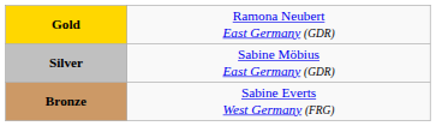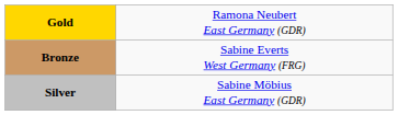rows swapped: Silver <-> Bronze
